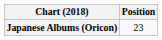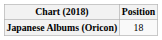Japanese Albums (Oricon) | Position: 23 -> 18
